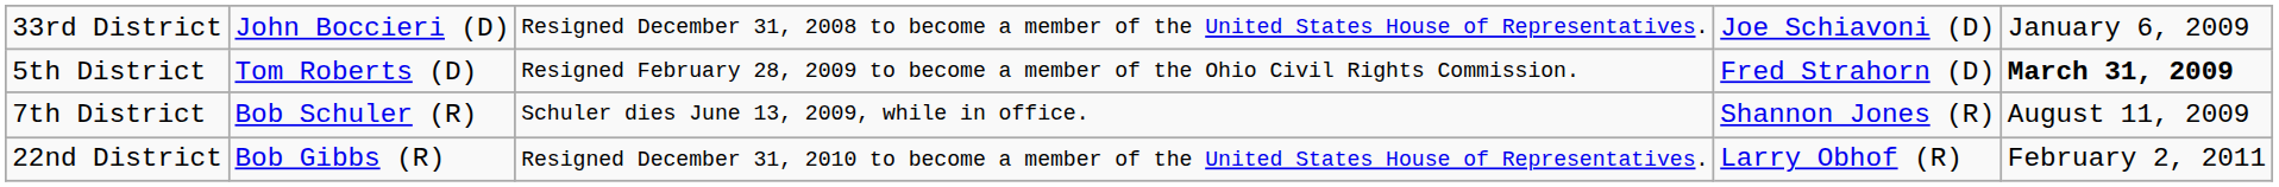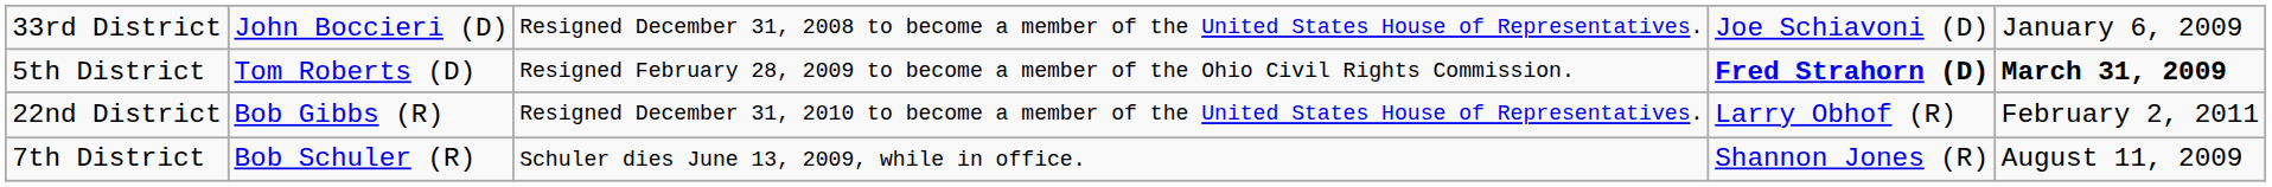5th District | column 4: normal -> bold
rows swapped: 7th District <-> 22nd District
